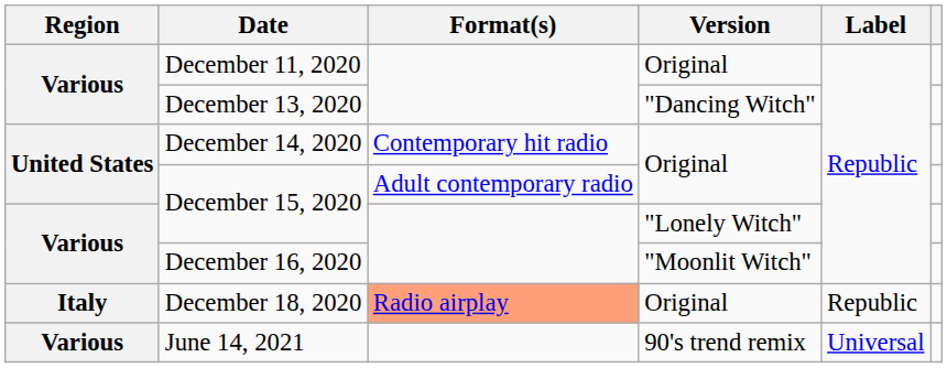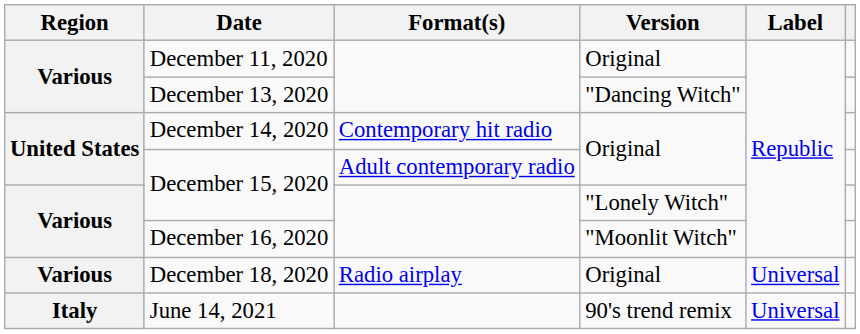December 18, 2020 | Region: Italy -> Various
December 18, 2020 | Format(s): lightsalmon background -> no background
December 18, 2020 | Label: Republic -> Universal
June 14, 2021 | Region: Various -> Italy
